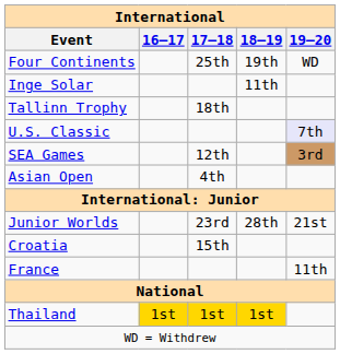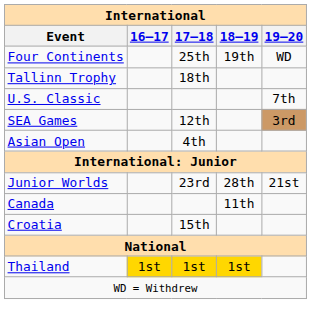- row: Inge Solar | 11th
U.S. Classic | 19–20: lavender background -> no background
+ row: Canada | 11th
- row: France | 11th
